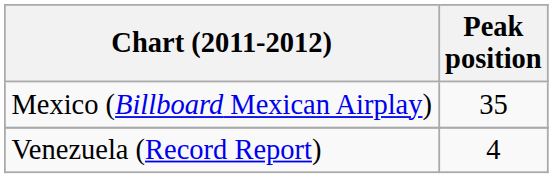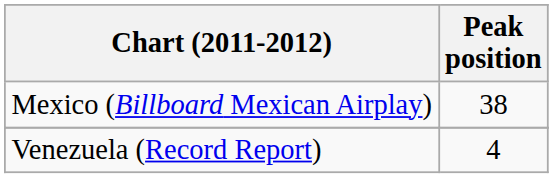Mexico (Billboard Mexican Airplay) | Peak position: 35 -> 38
